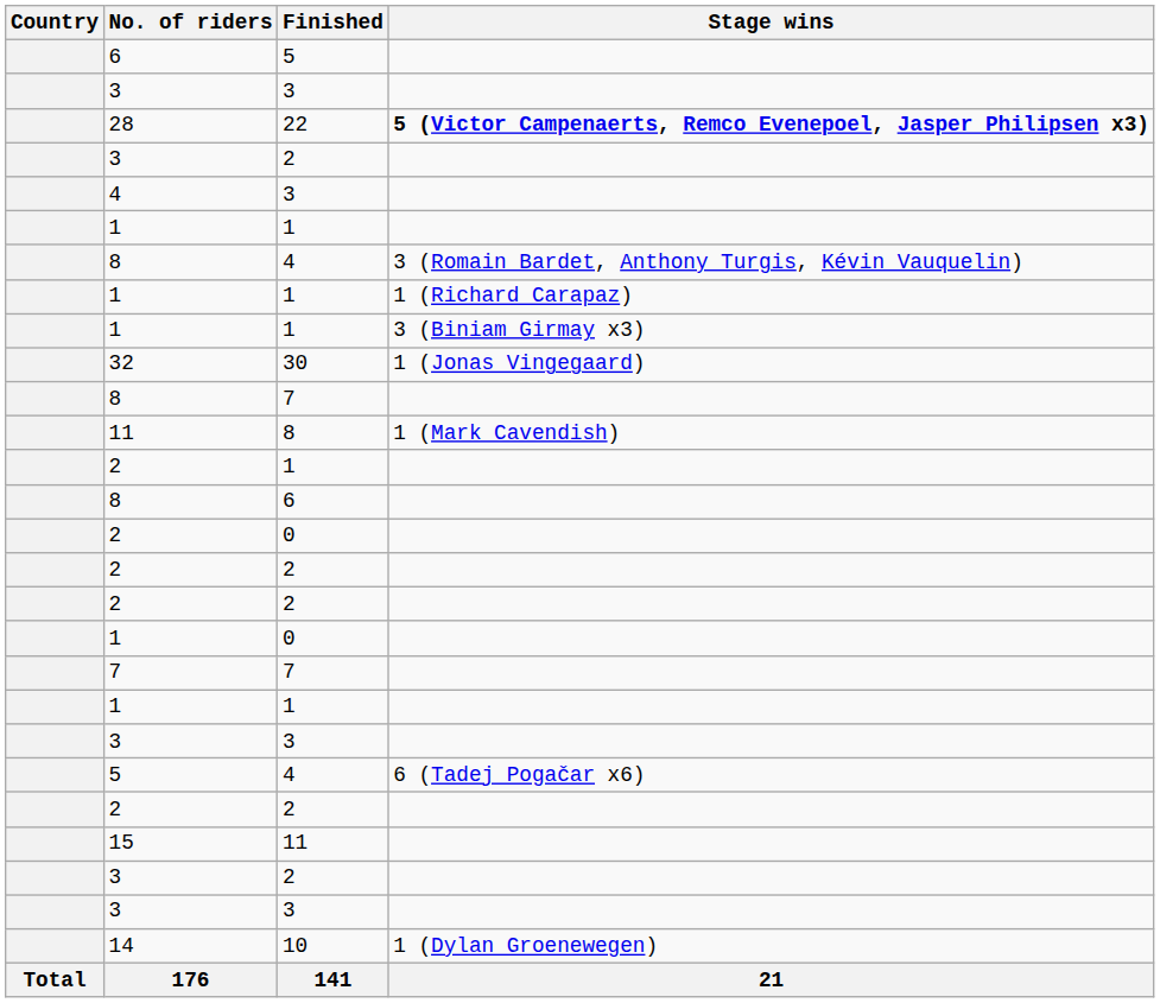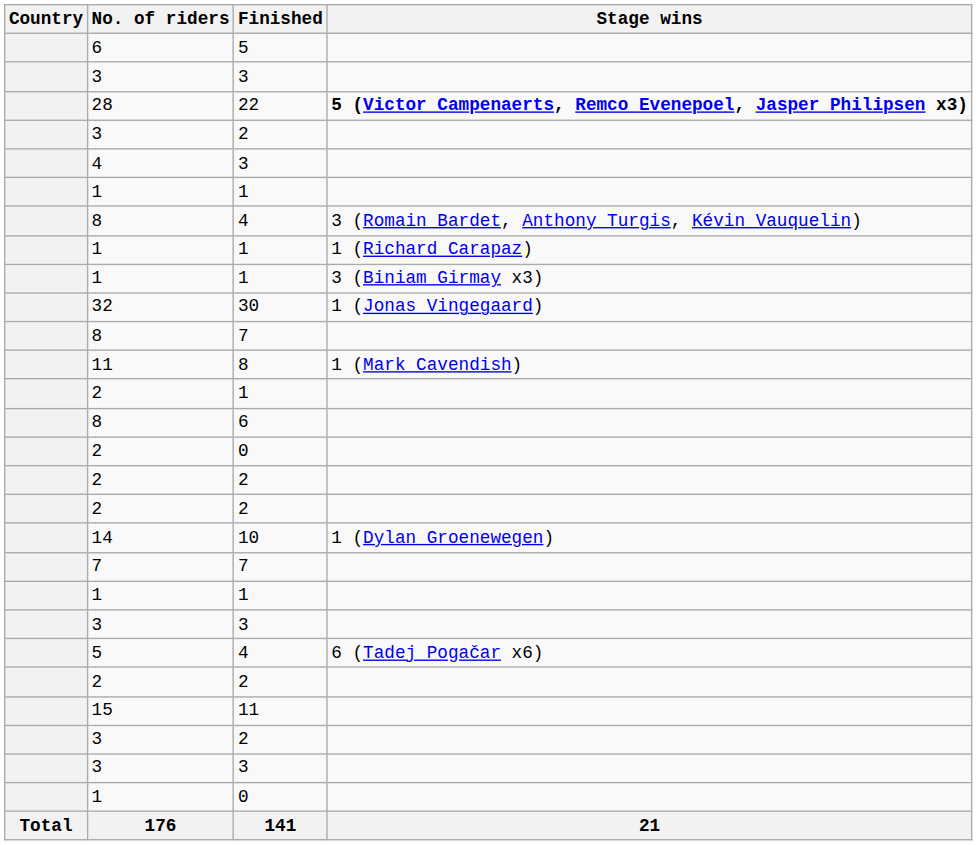rows swapped: 14 <-> 1 / 0
